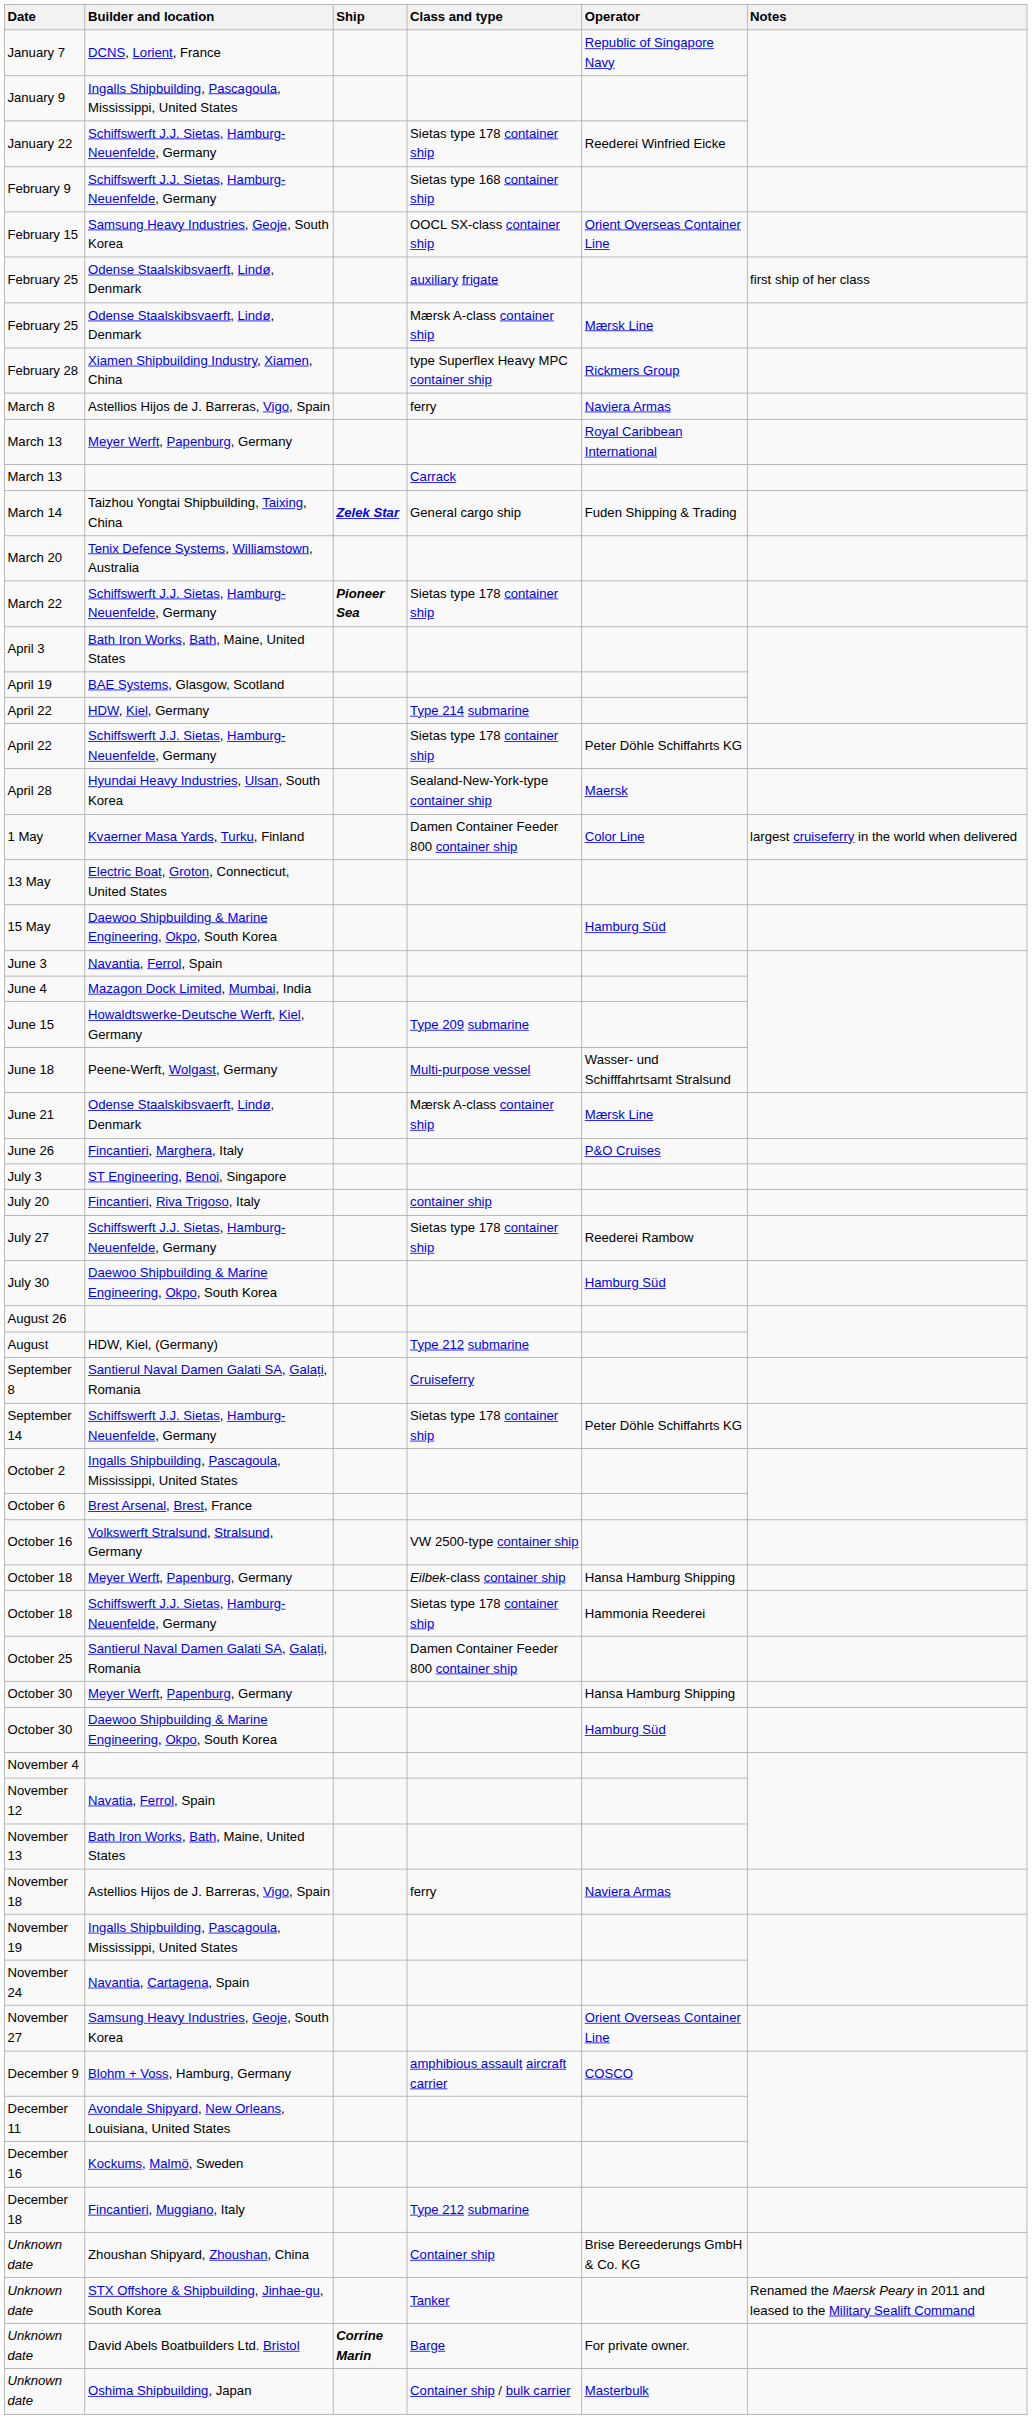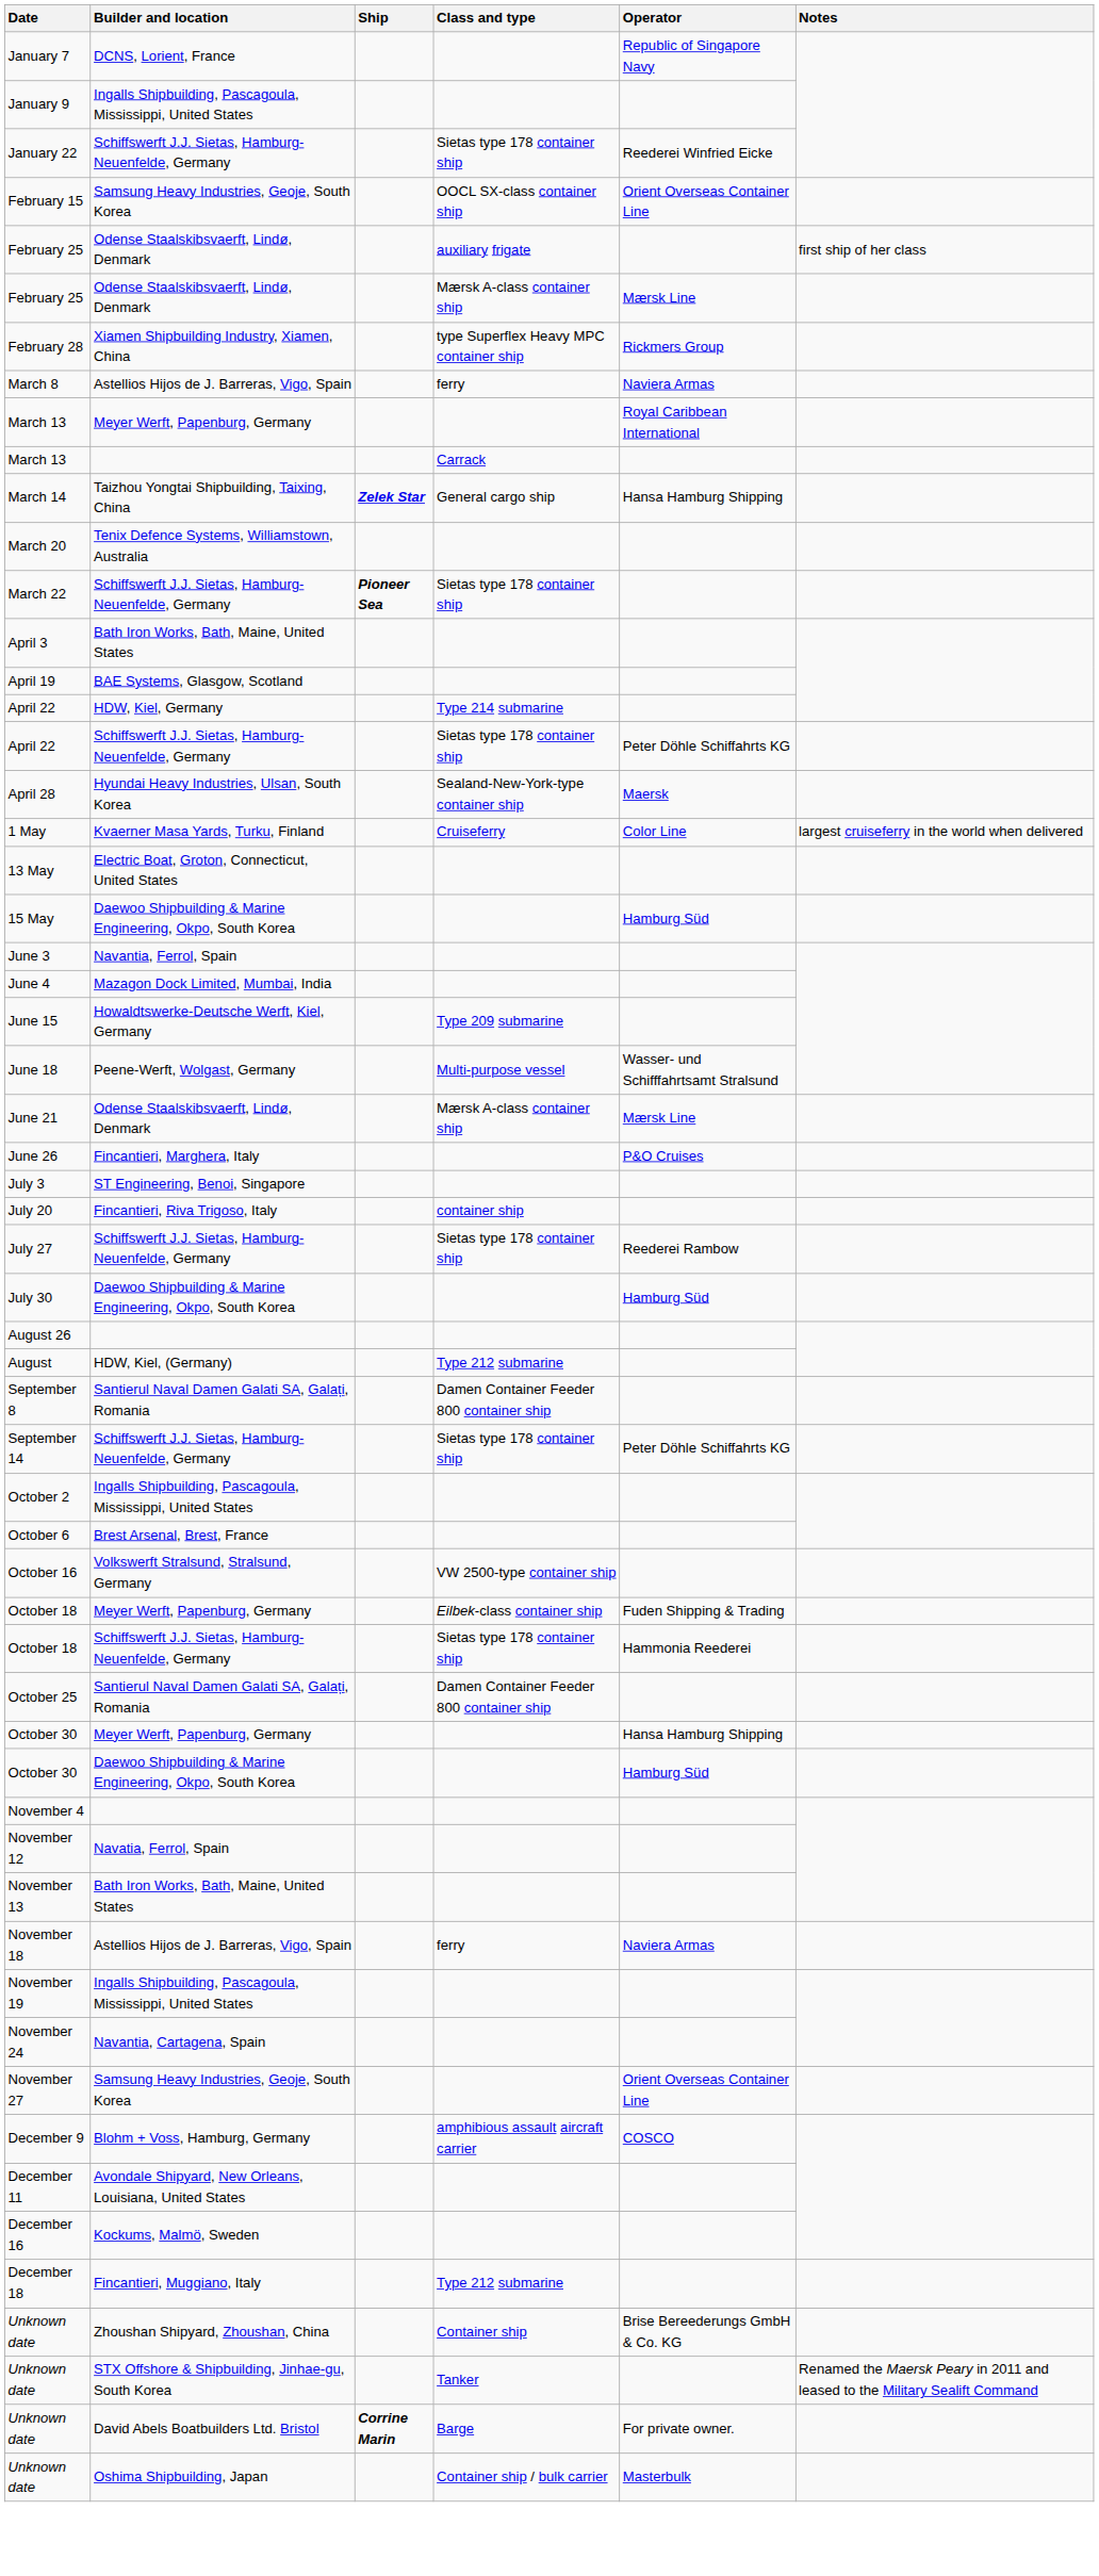- row: February 9 | Schiffswerft J.J. Sietas, Hamburg-Neuenfelde, Germany | Sietas type 168 container ship
March 14 | Operator: Fuden Shipping & Trading -> Hansa Hamburg Shipping
1 May | Class and type: Damen Container Feeder 800 container ship -> Cruiseferry
September 8 | Class and type: Cruiseferry -> Damen Container Feeder 800 container ship
October 18 / Meyer Werft, Papenburg, Germany | Operator: Hansa Hamburg Shipping -> Fuden Shipping & Trading
